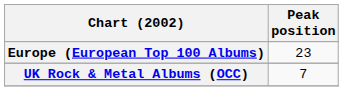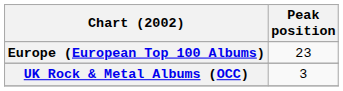UK Rock & Metal Albums (OCC) | Peak position: 7 -> 3
